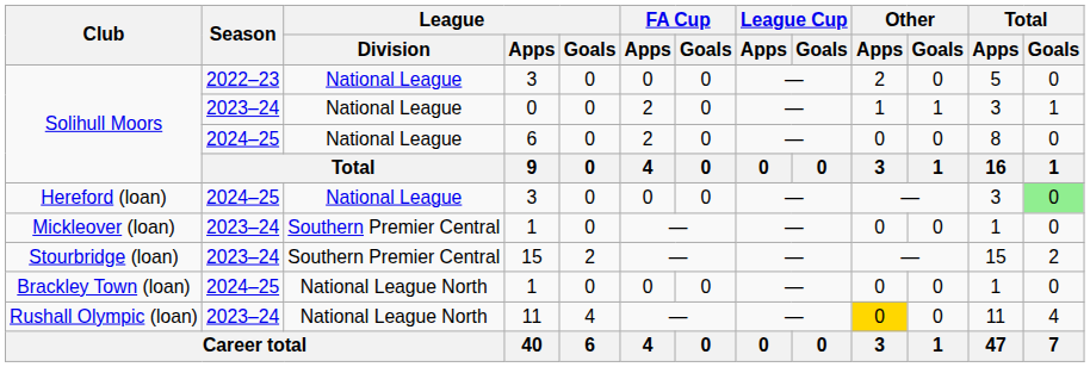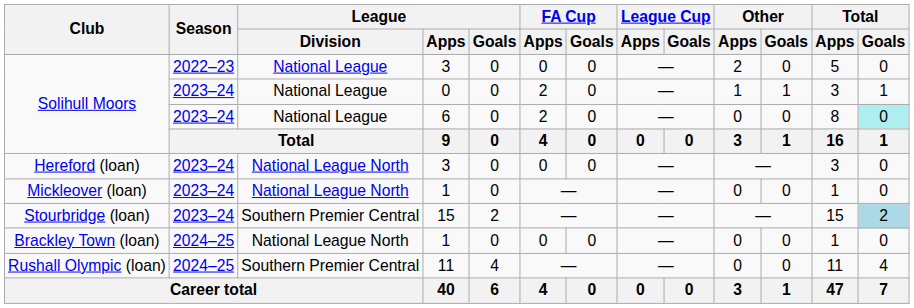Solihull Moors / 6 | Season: 2024–25 -> 2023–24
Solihull Moors / 6 | Total / Goals: no background -> paleturquoise background
Hereford (loan) | Season: 2024–25 -> 2023–24
Hereford (loan) | League / Division: National League -> National League North
Hereford (loan) | Total / Goals: lightgreen background -> no background
Mickleover (loan) | League / Division: Southern Premier Central -> National League North
Stourbridge (loan) | Total / Goals: no background -> lightblue background
Rushall Olympic (loan) | Season: 2023–24 -> 2024–25
Rushall Olympic (loan) | League / Division: National League North -> Southern Premier Central
Rushall Olympic (loan) | Other / Apps: gold background -> no background
